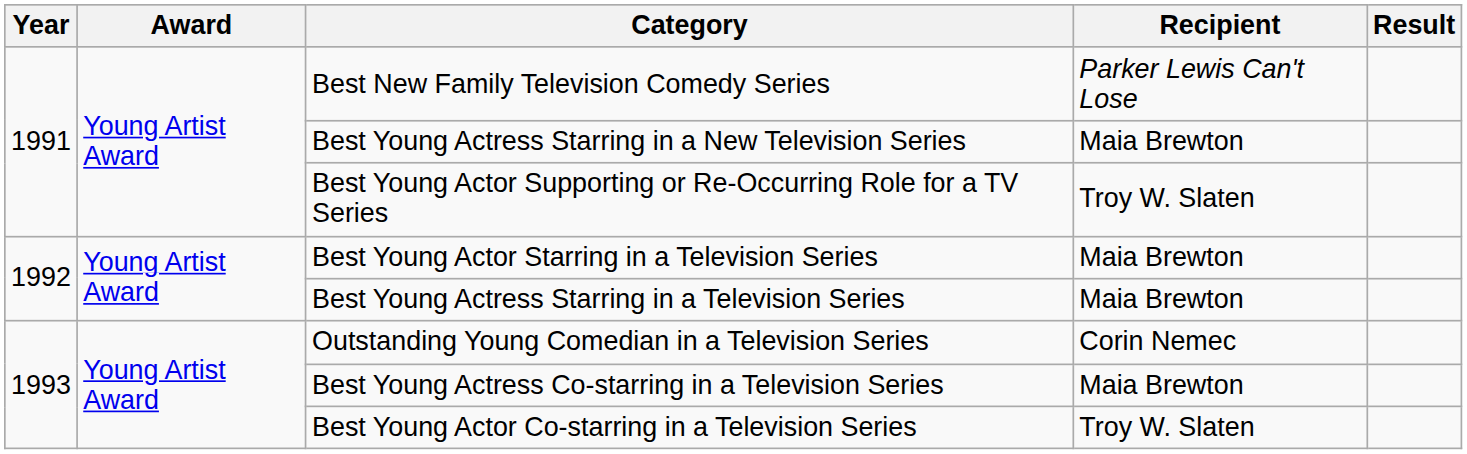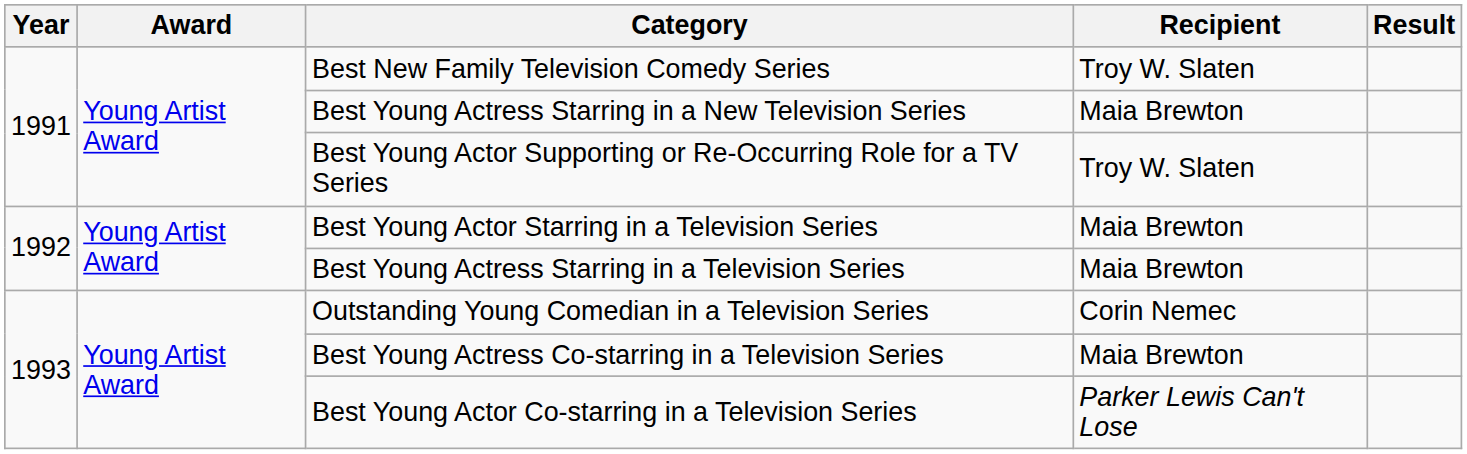Best New Family Television Comedy Series | Recipient: Parker Lewis Can't Lose -> Troy W. Slaten
Best Young Actor Co-starring in a Television Series | Recipient: Troy W. Slaten -> Parker Lewis Can't Lose
